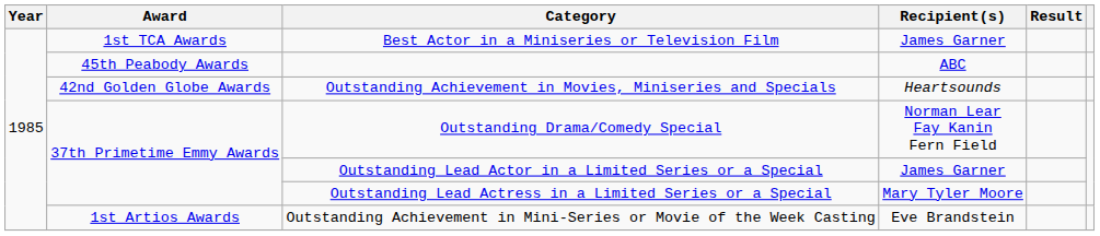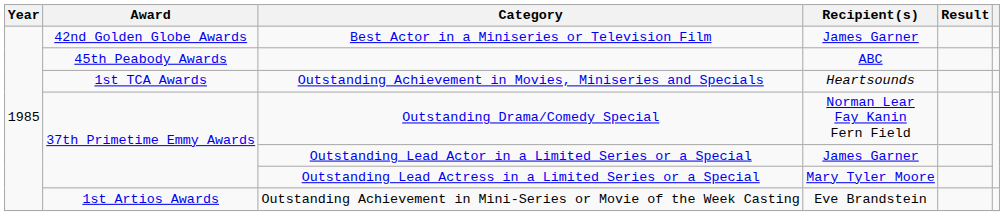Best Actor in a Miniseries or Television Film | Award: 1st TCA Awards -> 42nd Golden Globe Awards
Outstanding Achievement in Movies, Miniseries and Specials | Award: 42nd Golden Globe Awards -> 1st TCA Awards
